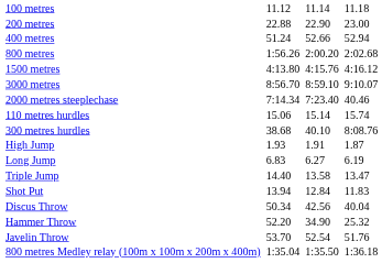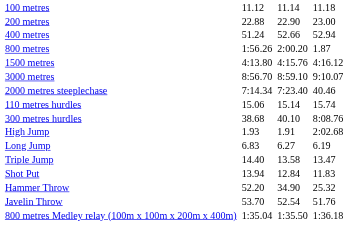800 metres | column 7: 2:02.68 -> 1.87
High Jump | column 7: 1.87 -> 2:02.68
- row: Discus Throw | 50.34 | 42.56 | 40.04
